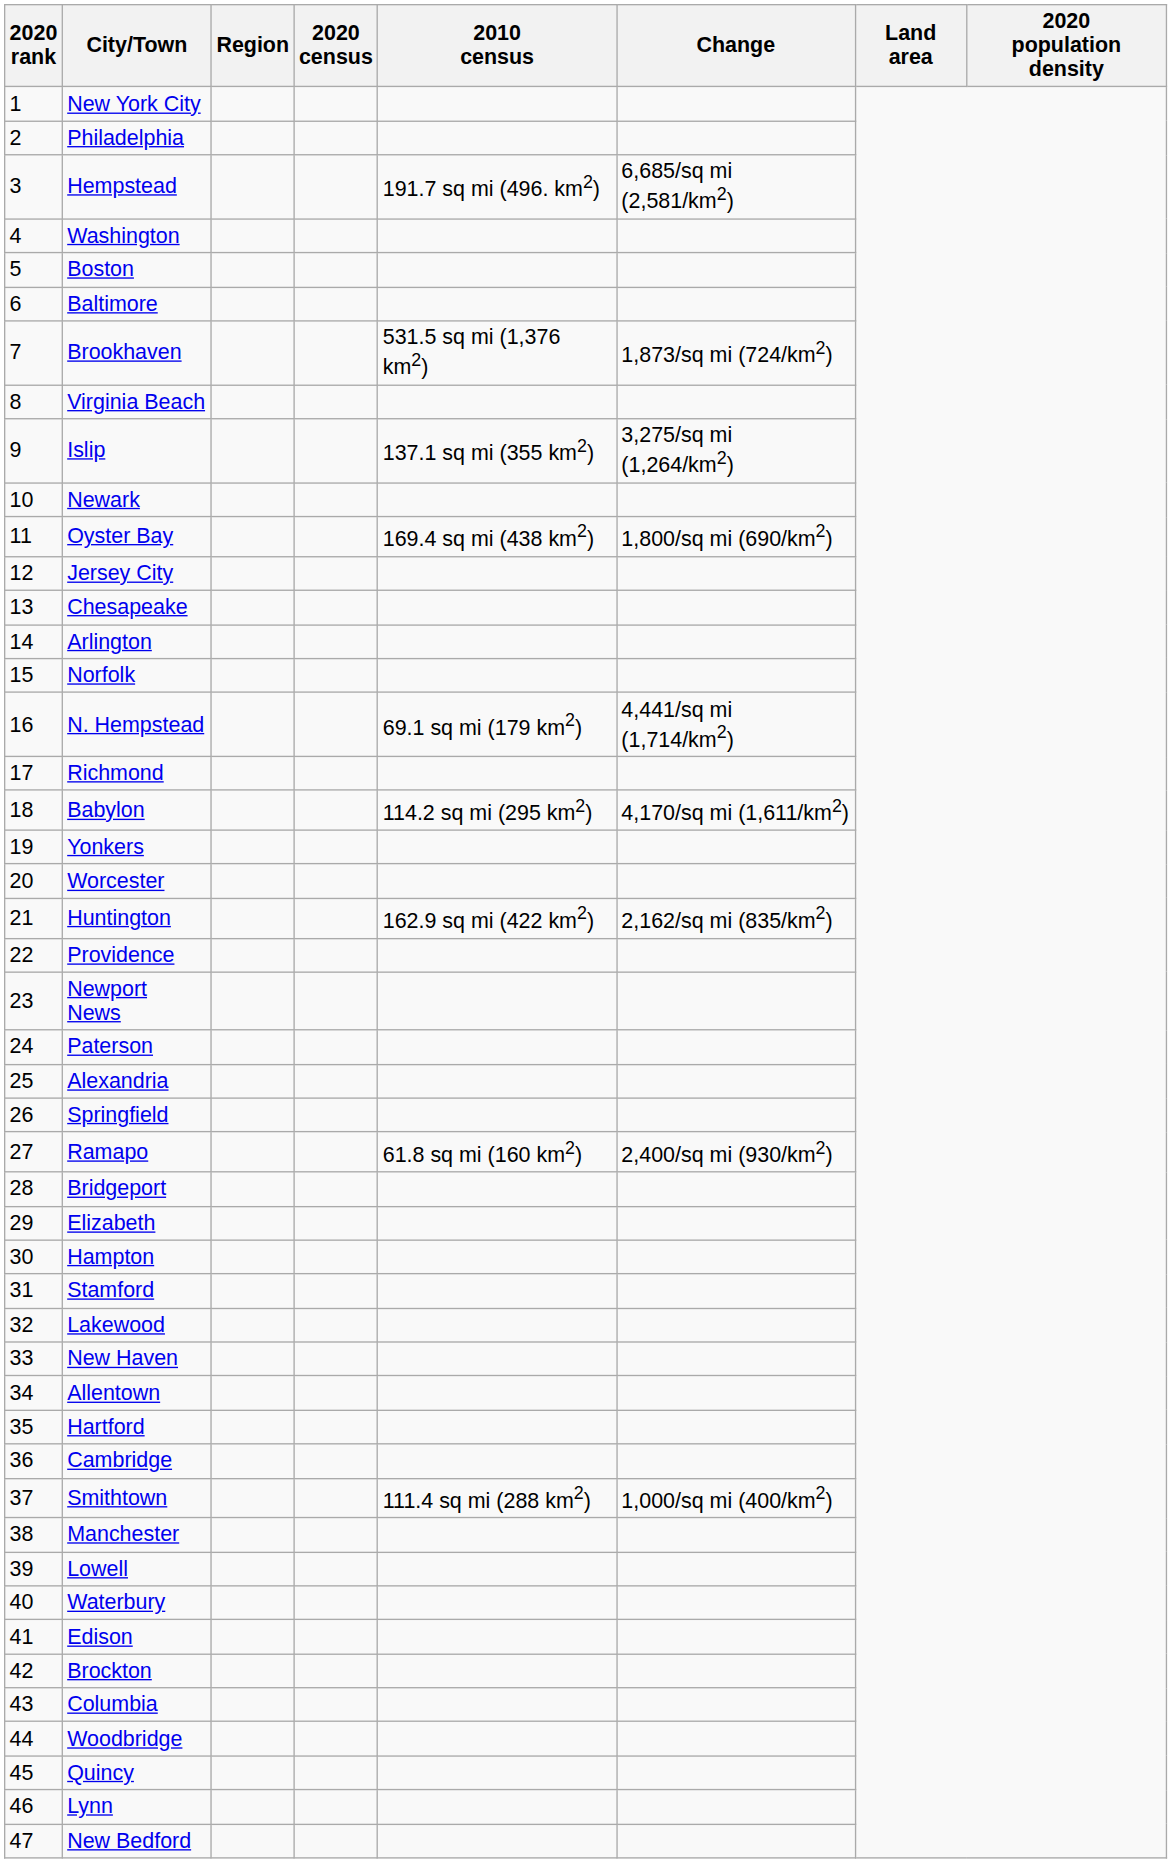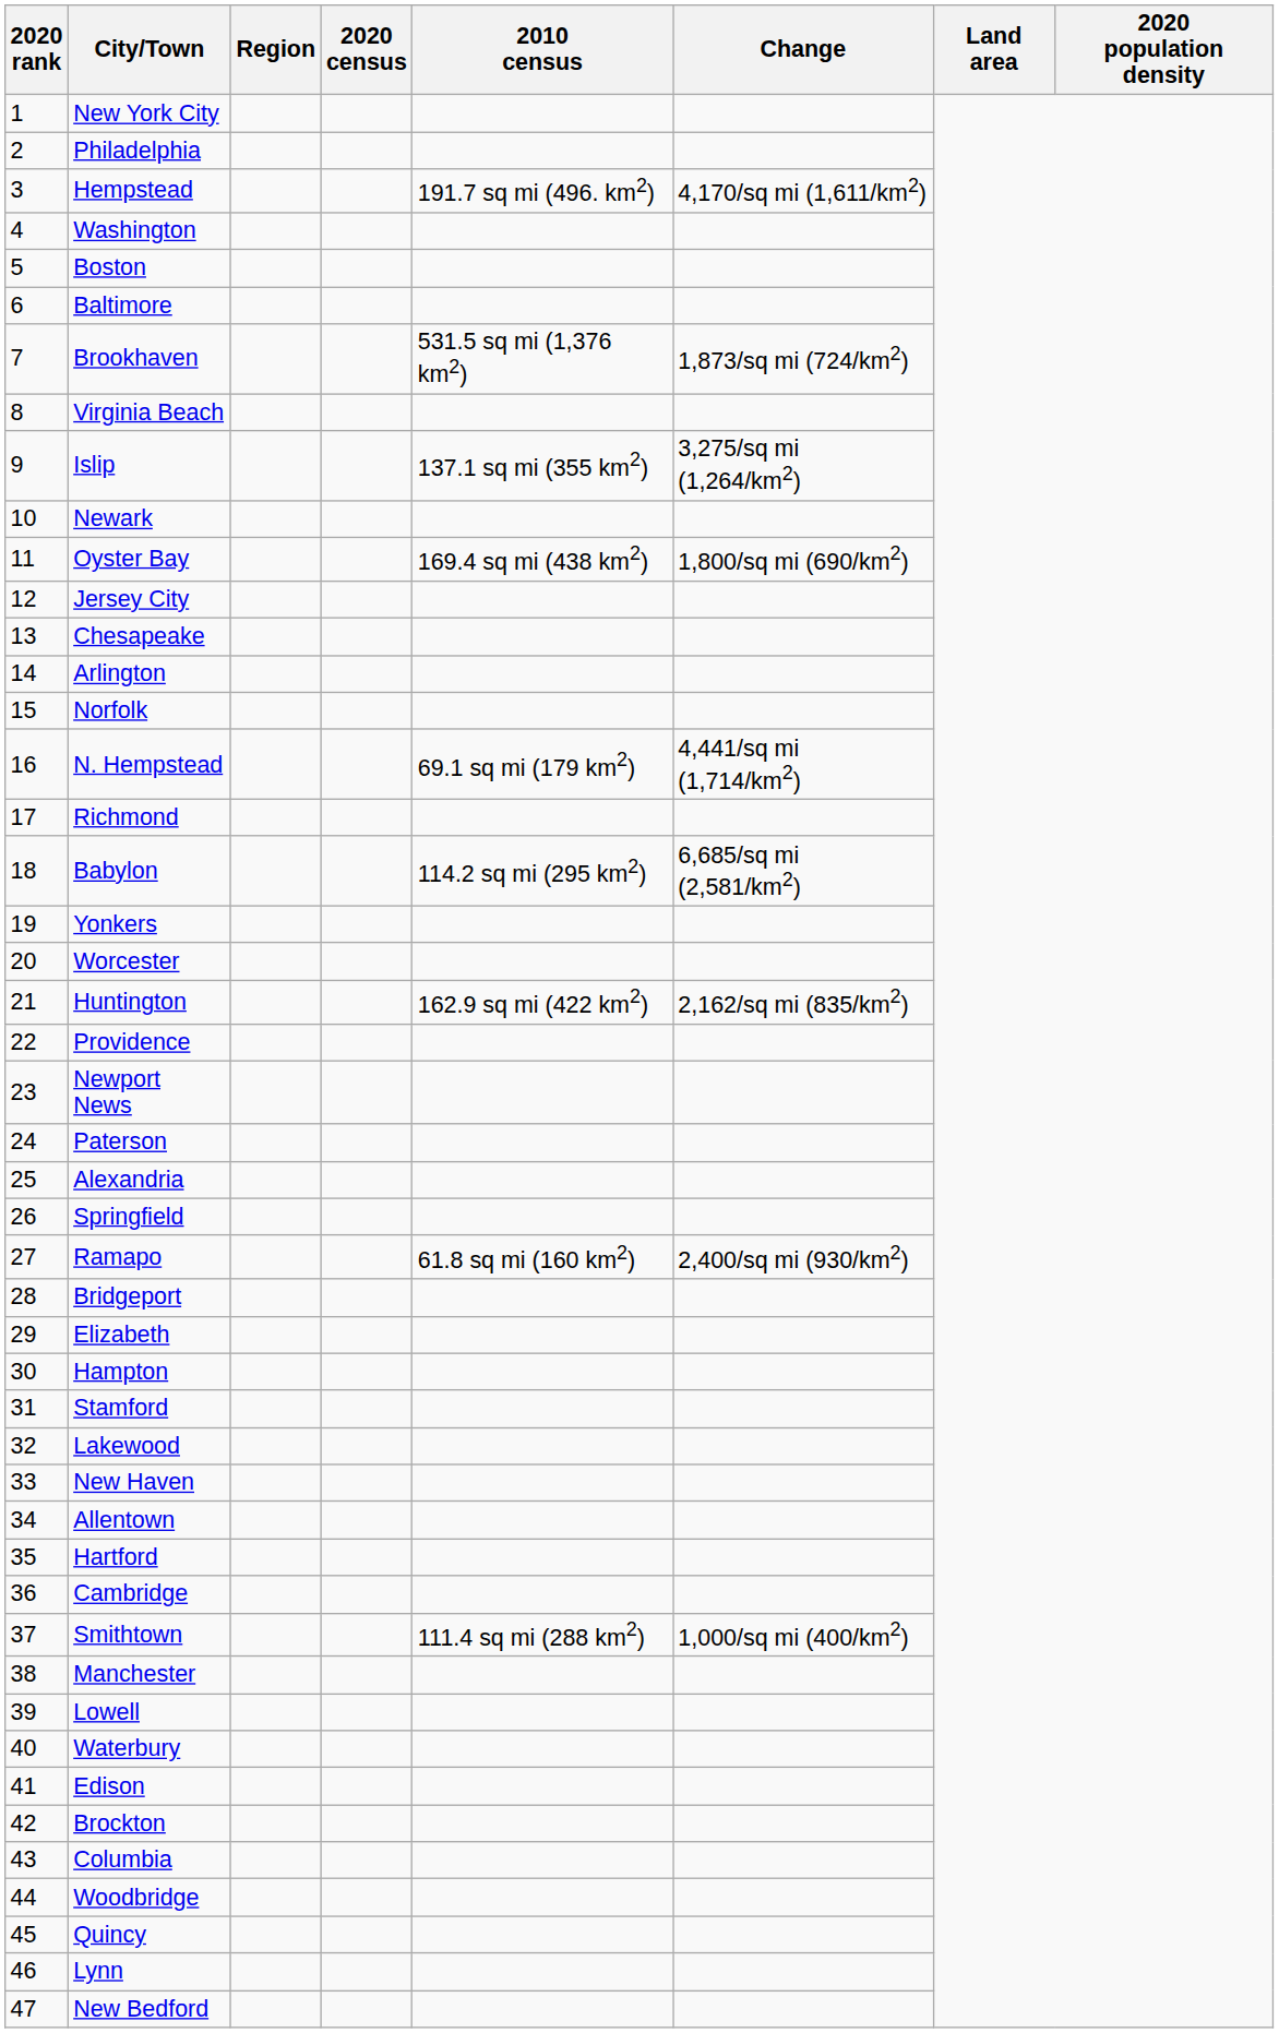Hempstead | Change: 6,685/sq mi (2,581/km2) -> 4,170/sq mi (1,611/km2)
Babylon | Change: 4,170/sq mi (1,611/km2) -> 6,685/sq mi (2,581/km2)
